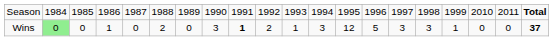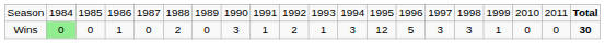Wins | column 9: bold -> normal
Wins | column 20: 37 -> 30
